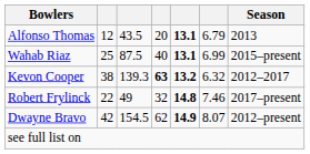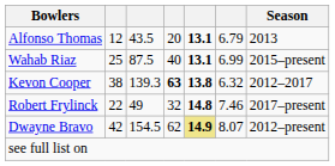Kevon Cooper | column 5: 13.2 -> 13.8
Dwayne Bravo | column 5: no background -> khaki background
